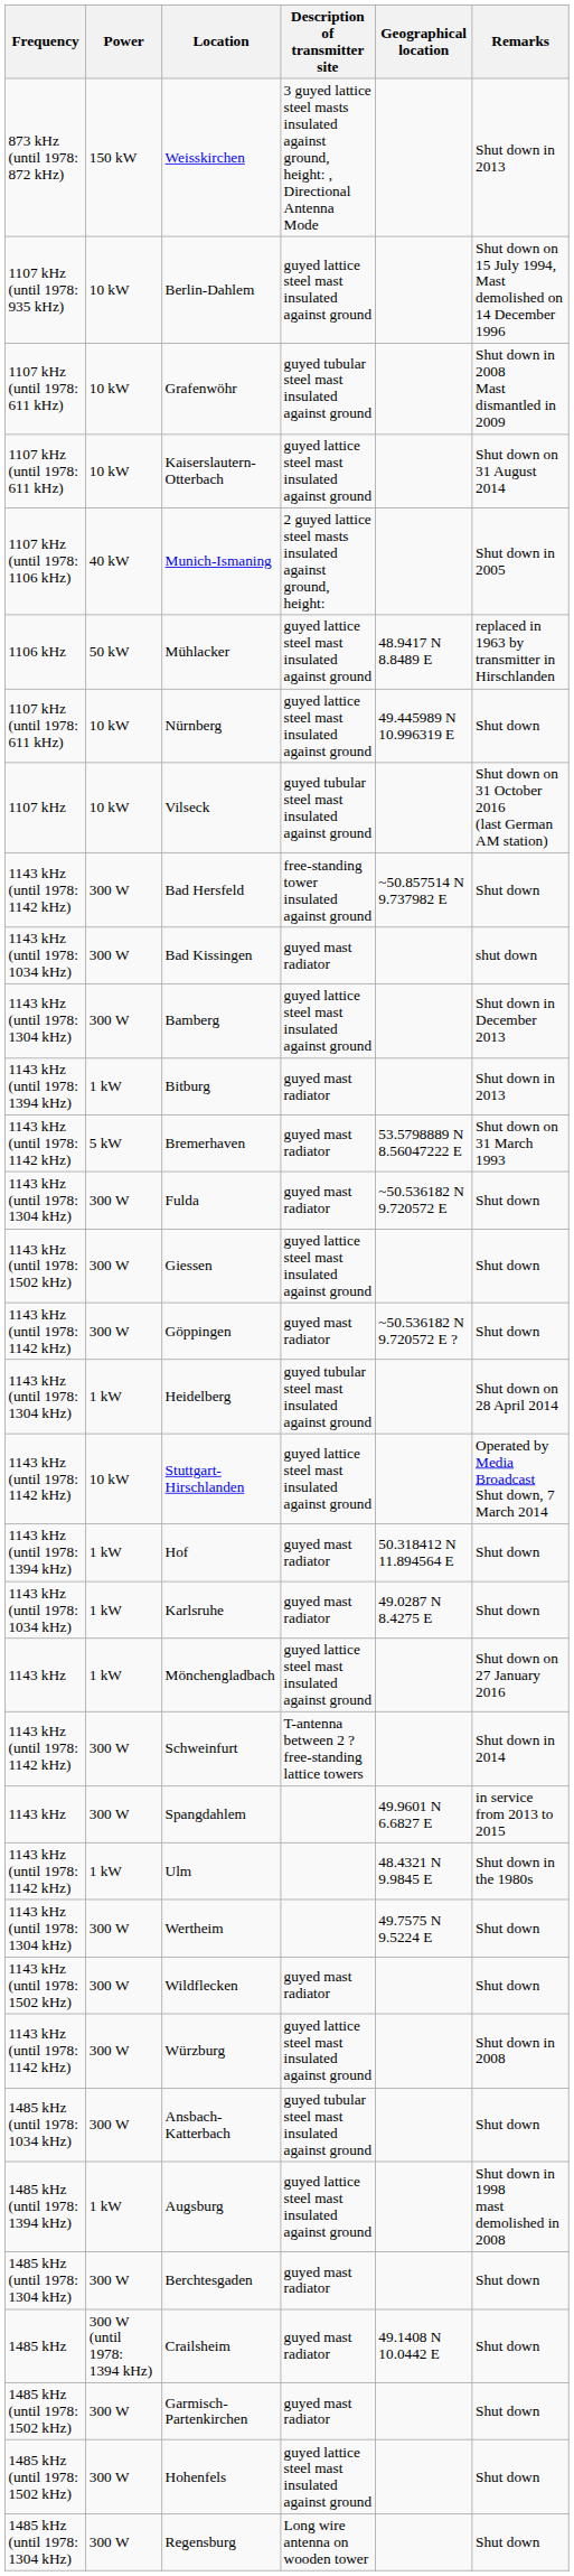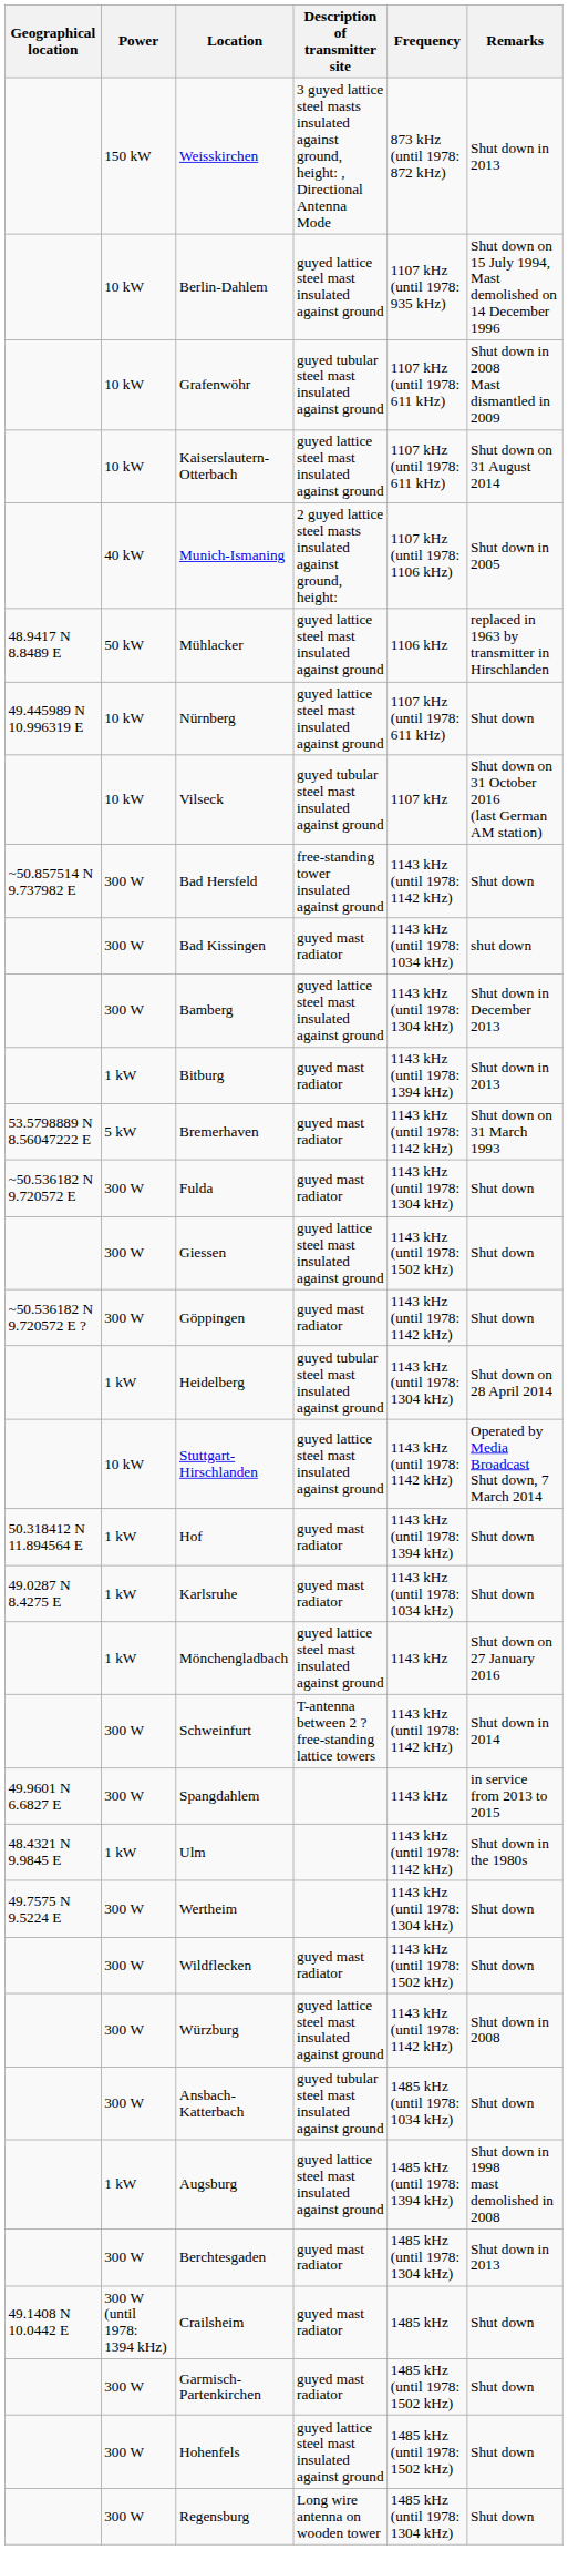columns swapped: Frequency <-> Geographical location
Berchtesgaden | Remarks: Shut down -> Shut down in 2013
